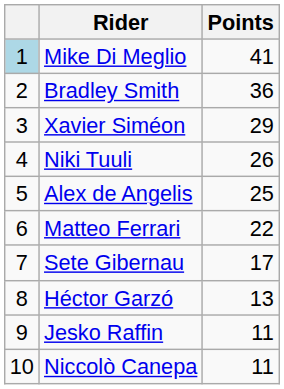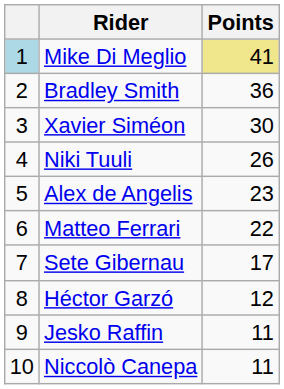Mike Di Meglio | Points: no background -> khaki background
Xavier Siméon | Points: 29 -> 30
Alex de Angelis | Points: 25 -> 23
Héctor Garzó | Points: 13 -> 12
